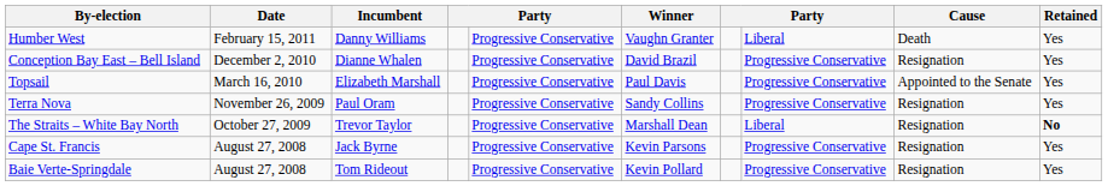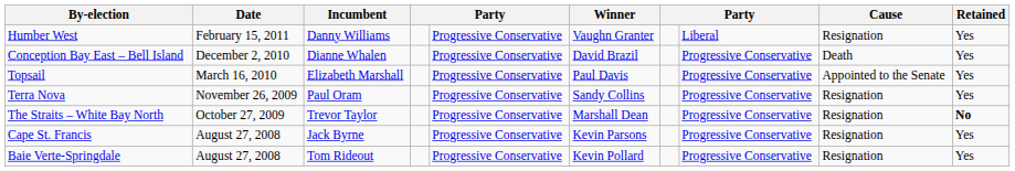Humber West | Cause: Death -> Resignation
Conception Bay East – Bell Island | Cause: Resignation -> Death
The Straits – White Bay North | column 8: Liberal -> Progressive Conservative
